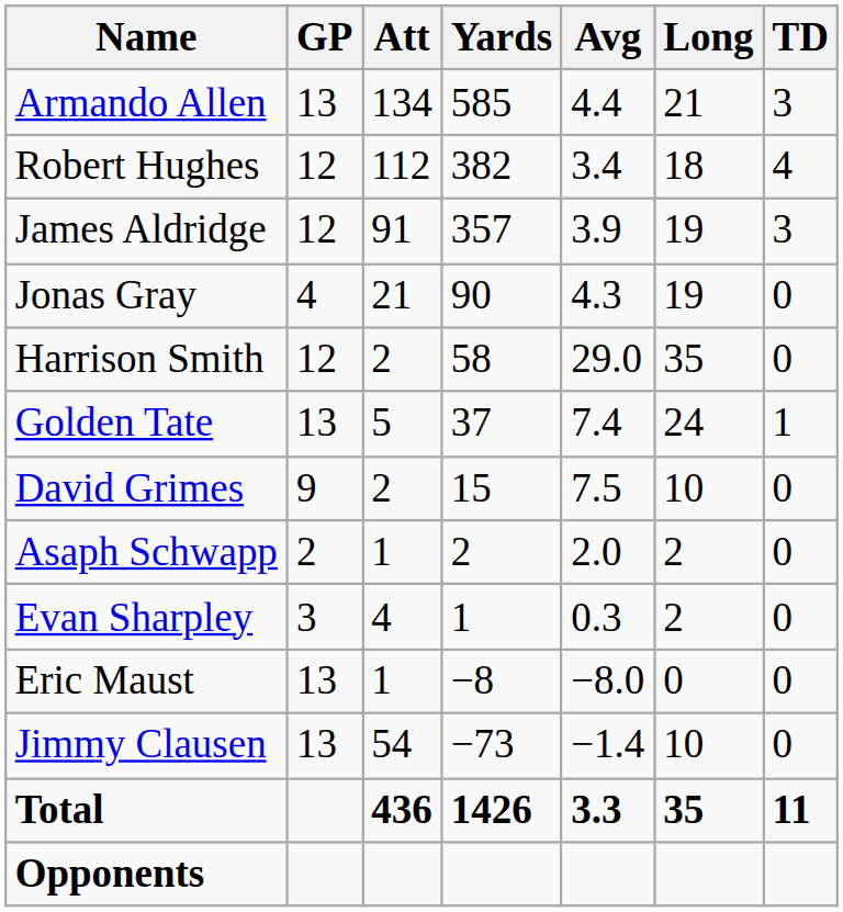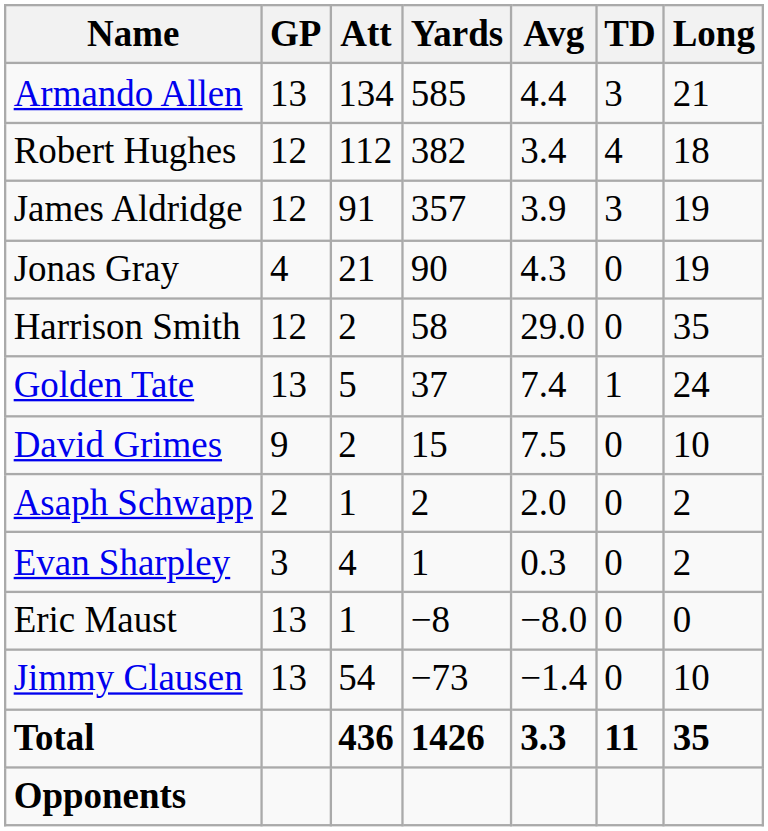columns swapped: TD <-> Long
